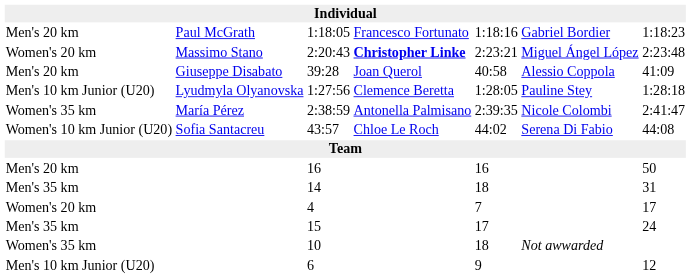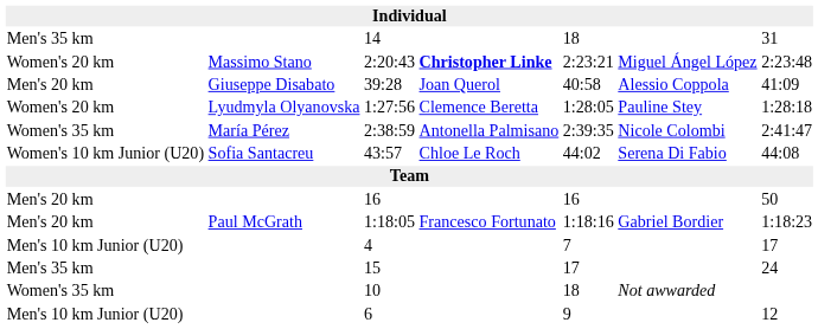rows swapped: 1:18:05 <-> 14
1:27:56 | column 1: Men's 10 km Junior (U20) -> Women's 20 km
4 | column 1: Women's 20 km -> Men's 10 km Junior (U20)
